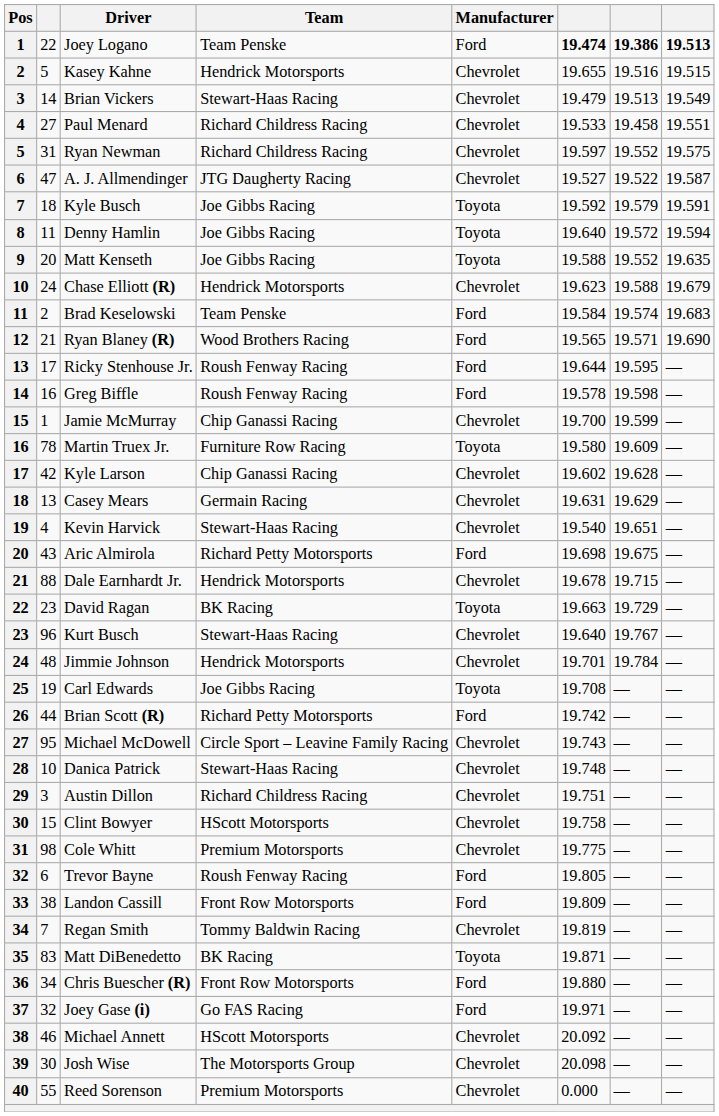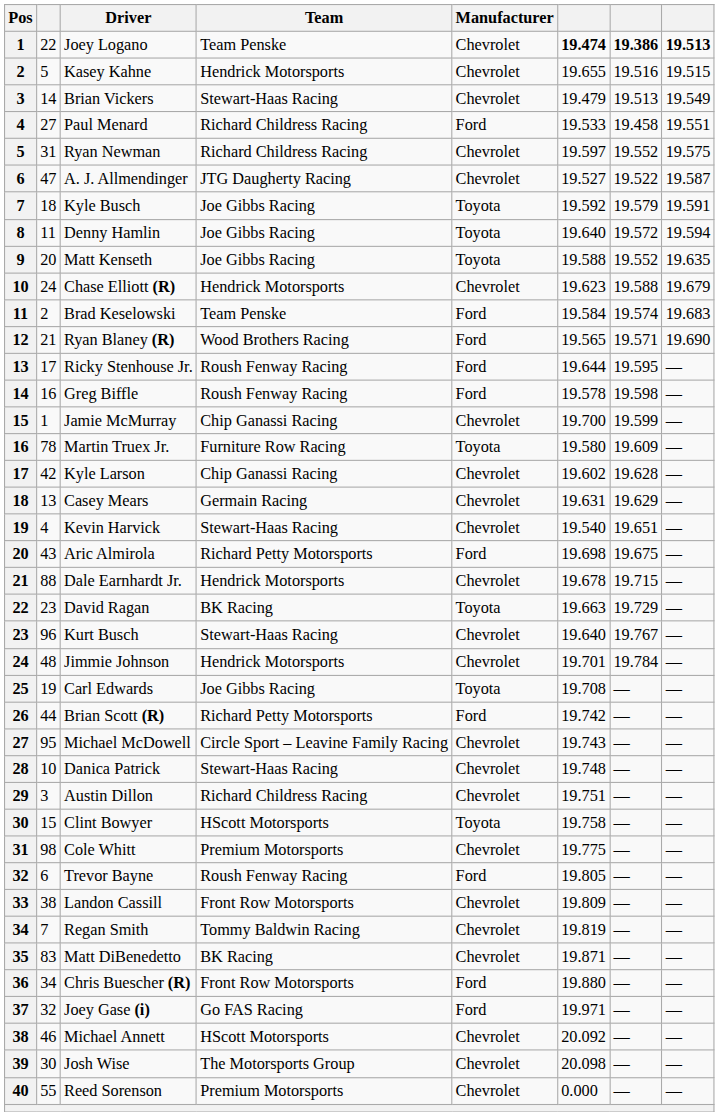Joey Logano | Manufacturer: Ford -> Chevrolet
Paul Menard | Manufacturer: Chevrolet -> Ford
Clint Bowyer | Manufacturer: Chevrolet -> Toyota
Landon Cassill | Manufacturer: Ford -> Chevrolet
Matt DiBenedetto | Manufacturer: Toyota -> Chevrolet
